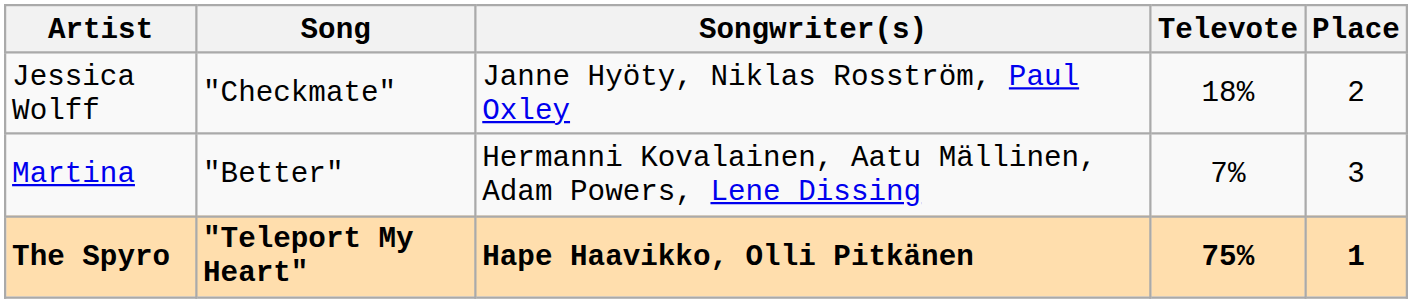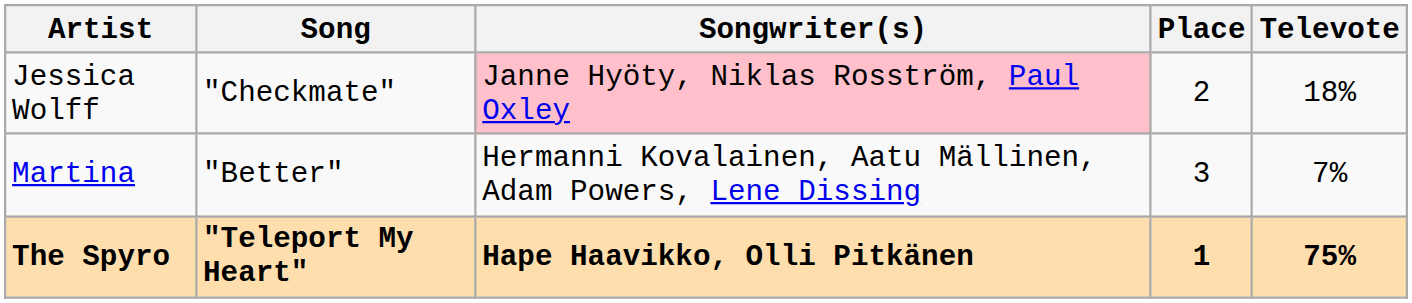columns swapped: Televote <-> Place
Jessica Wolff | Songwriter(s): no background -> pink background
